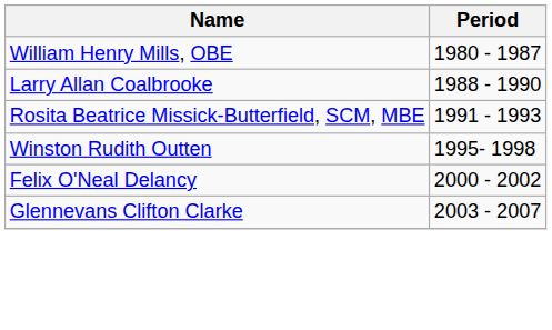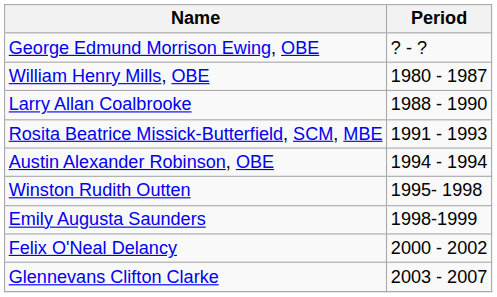+ row: George Edmund Morrison Ewing, OBE | ? - ?
+ row: Austin Alexander Robinson, OBE | 1994 - 1994
+ row: Emily Augusta Saunders | 1998-1999
